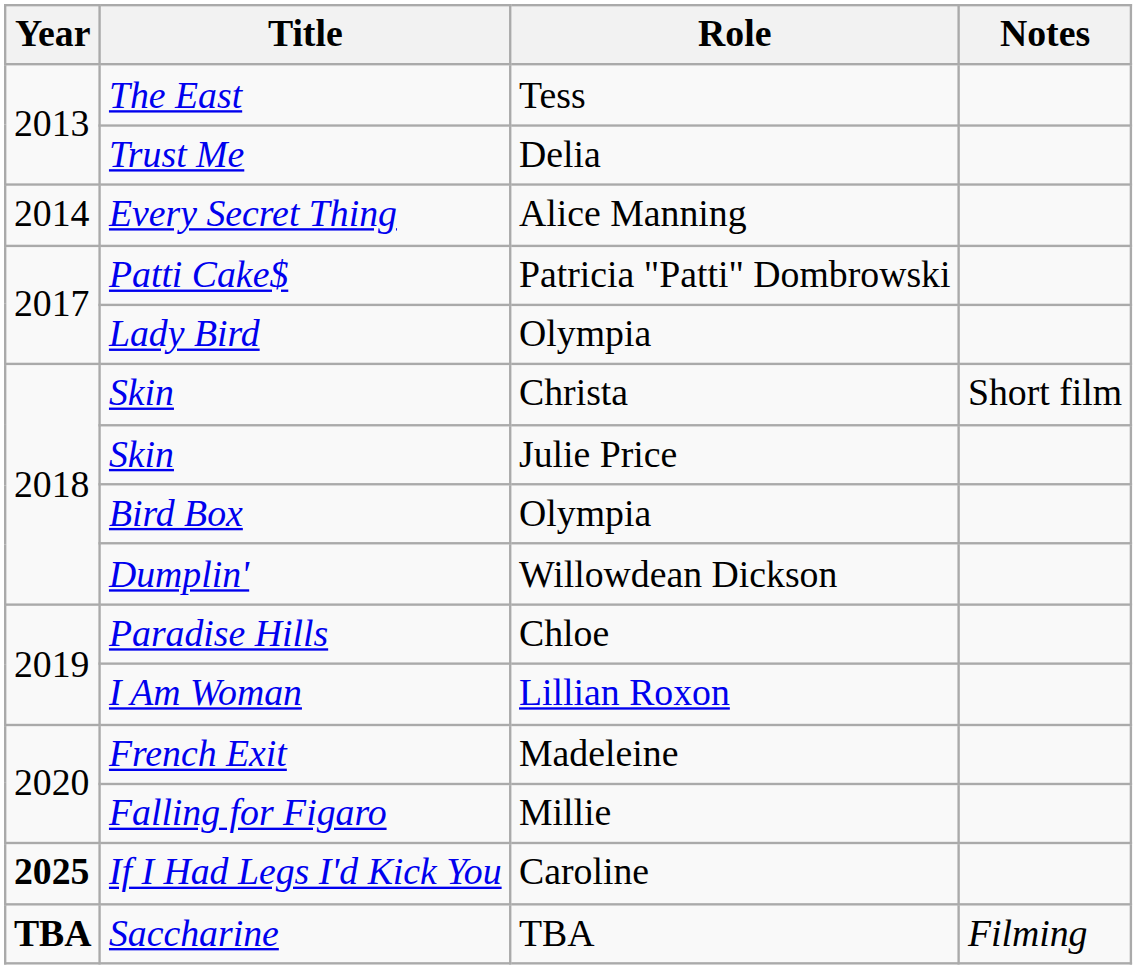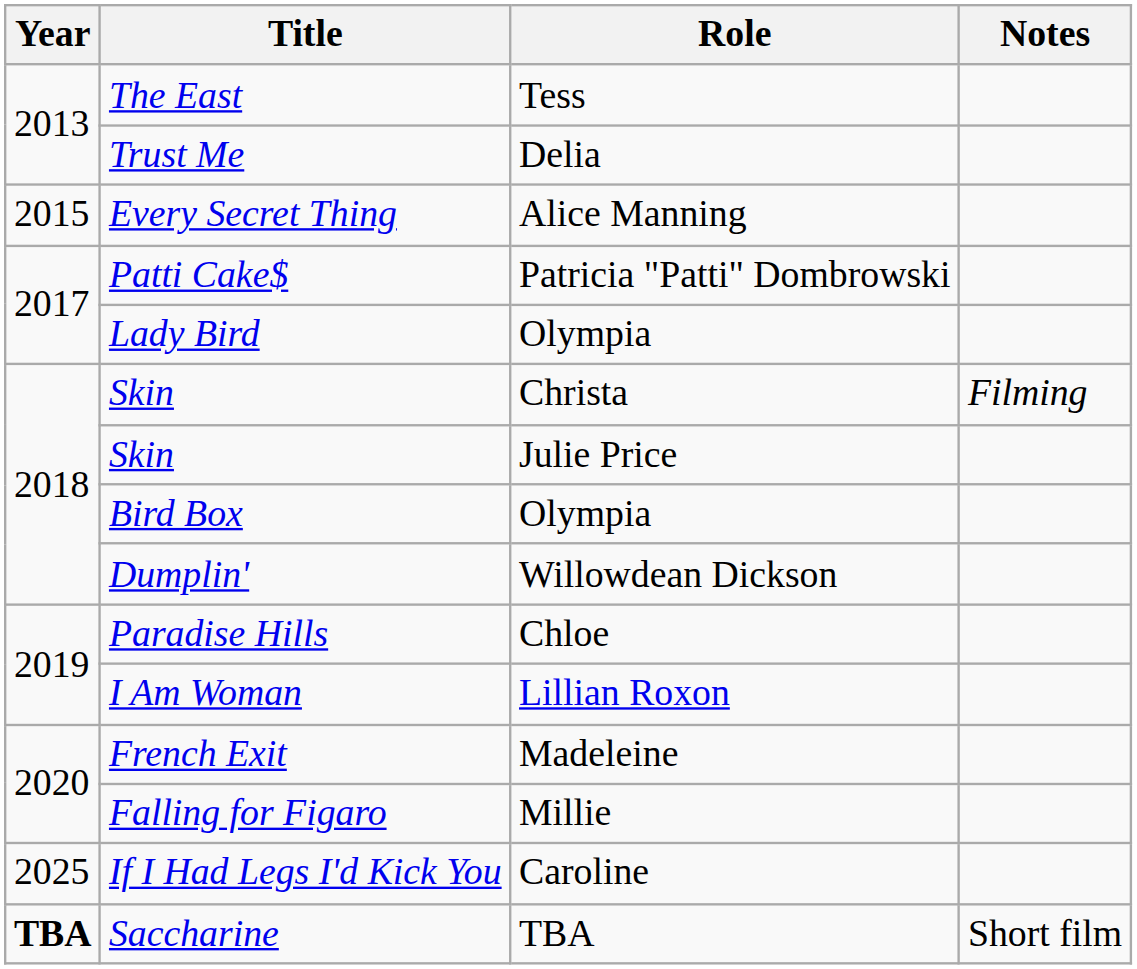Every Secret Thing | Year: 2014 -> 2015
Skin / Christa | Notes: Short film -> Filming
If I Had Legs I'd Kick You | Year: bold -> normal
Saccharine | Notes: Filming -> Short film
